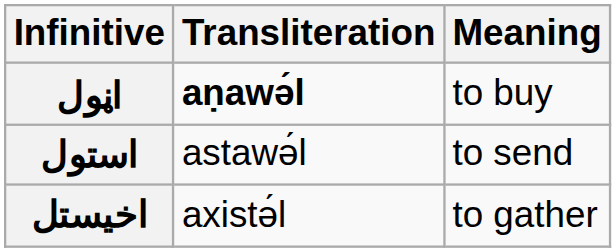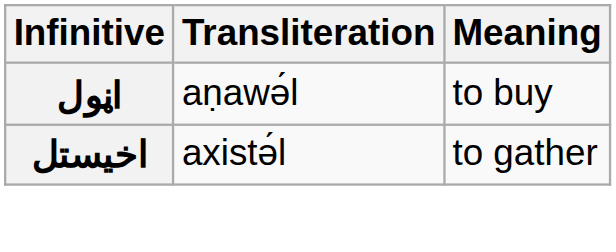اڼول | Transliteration: bold -> normal
- row: استول | astawə́l | to send
